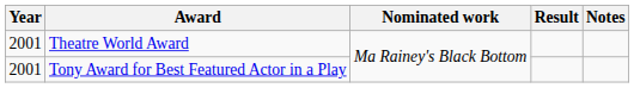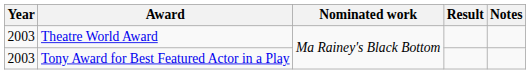Theatre World Award | Year: 2001 -> 2003
Tony Award for Best Featured Actor in a Play | Year: 2001 -> 2003
